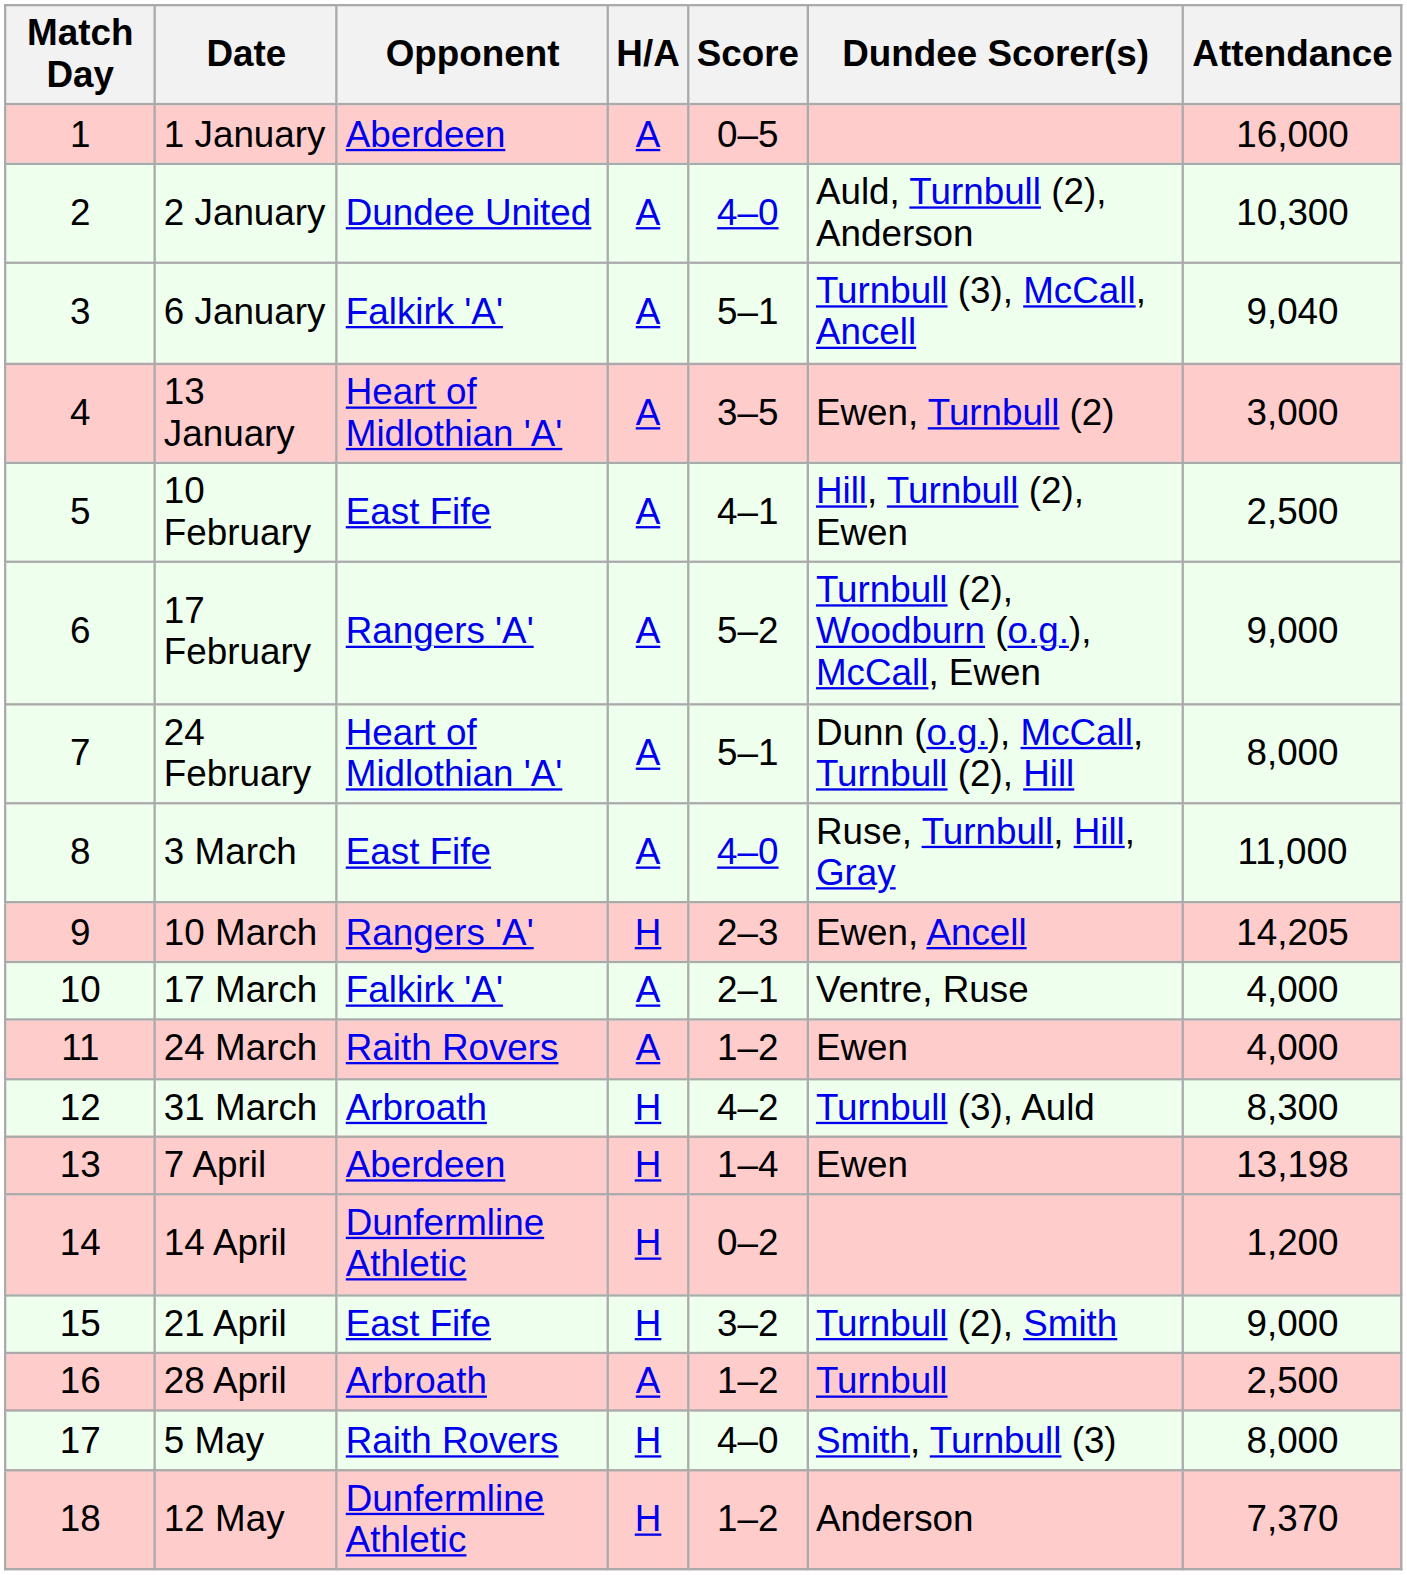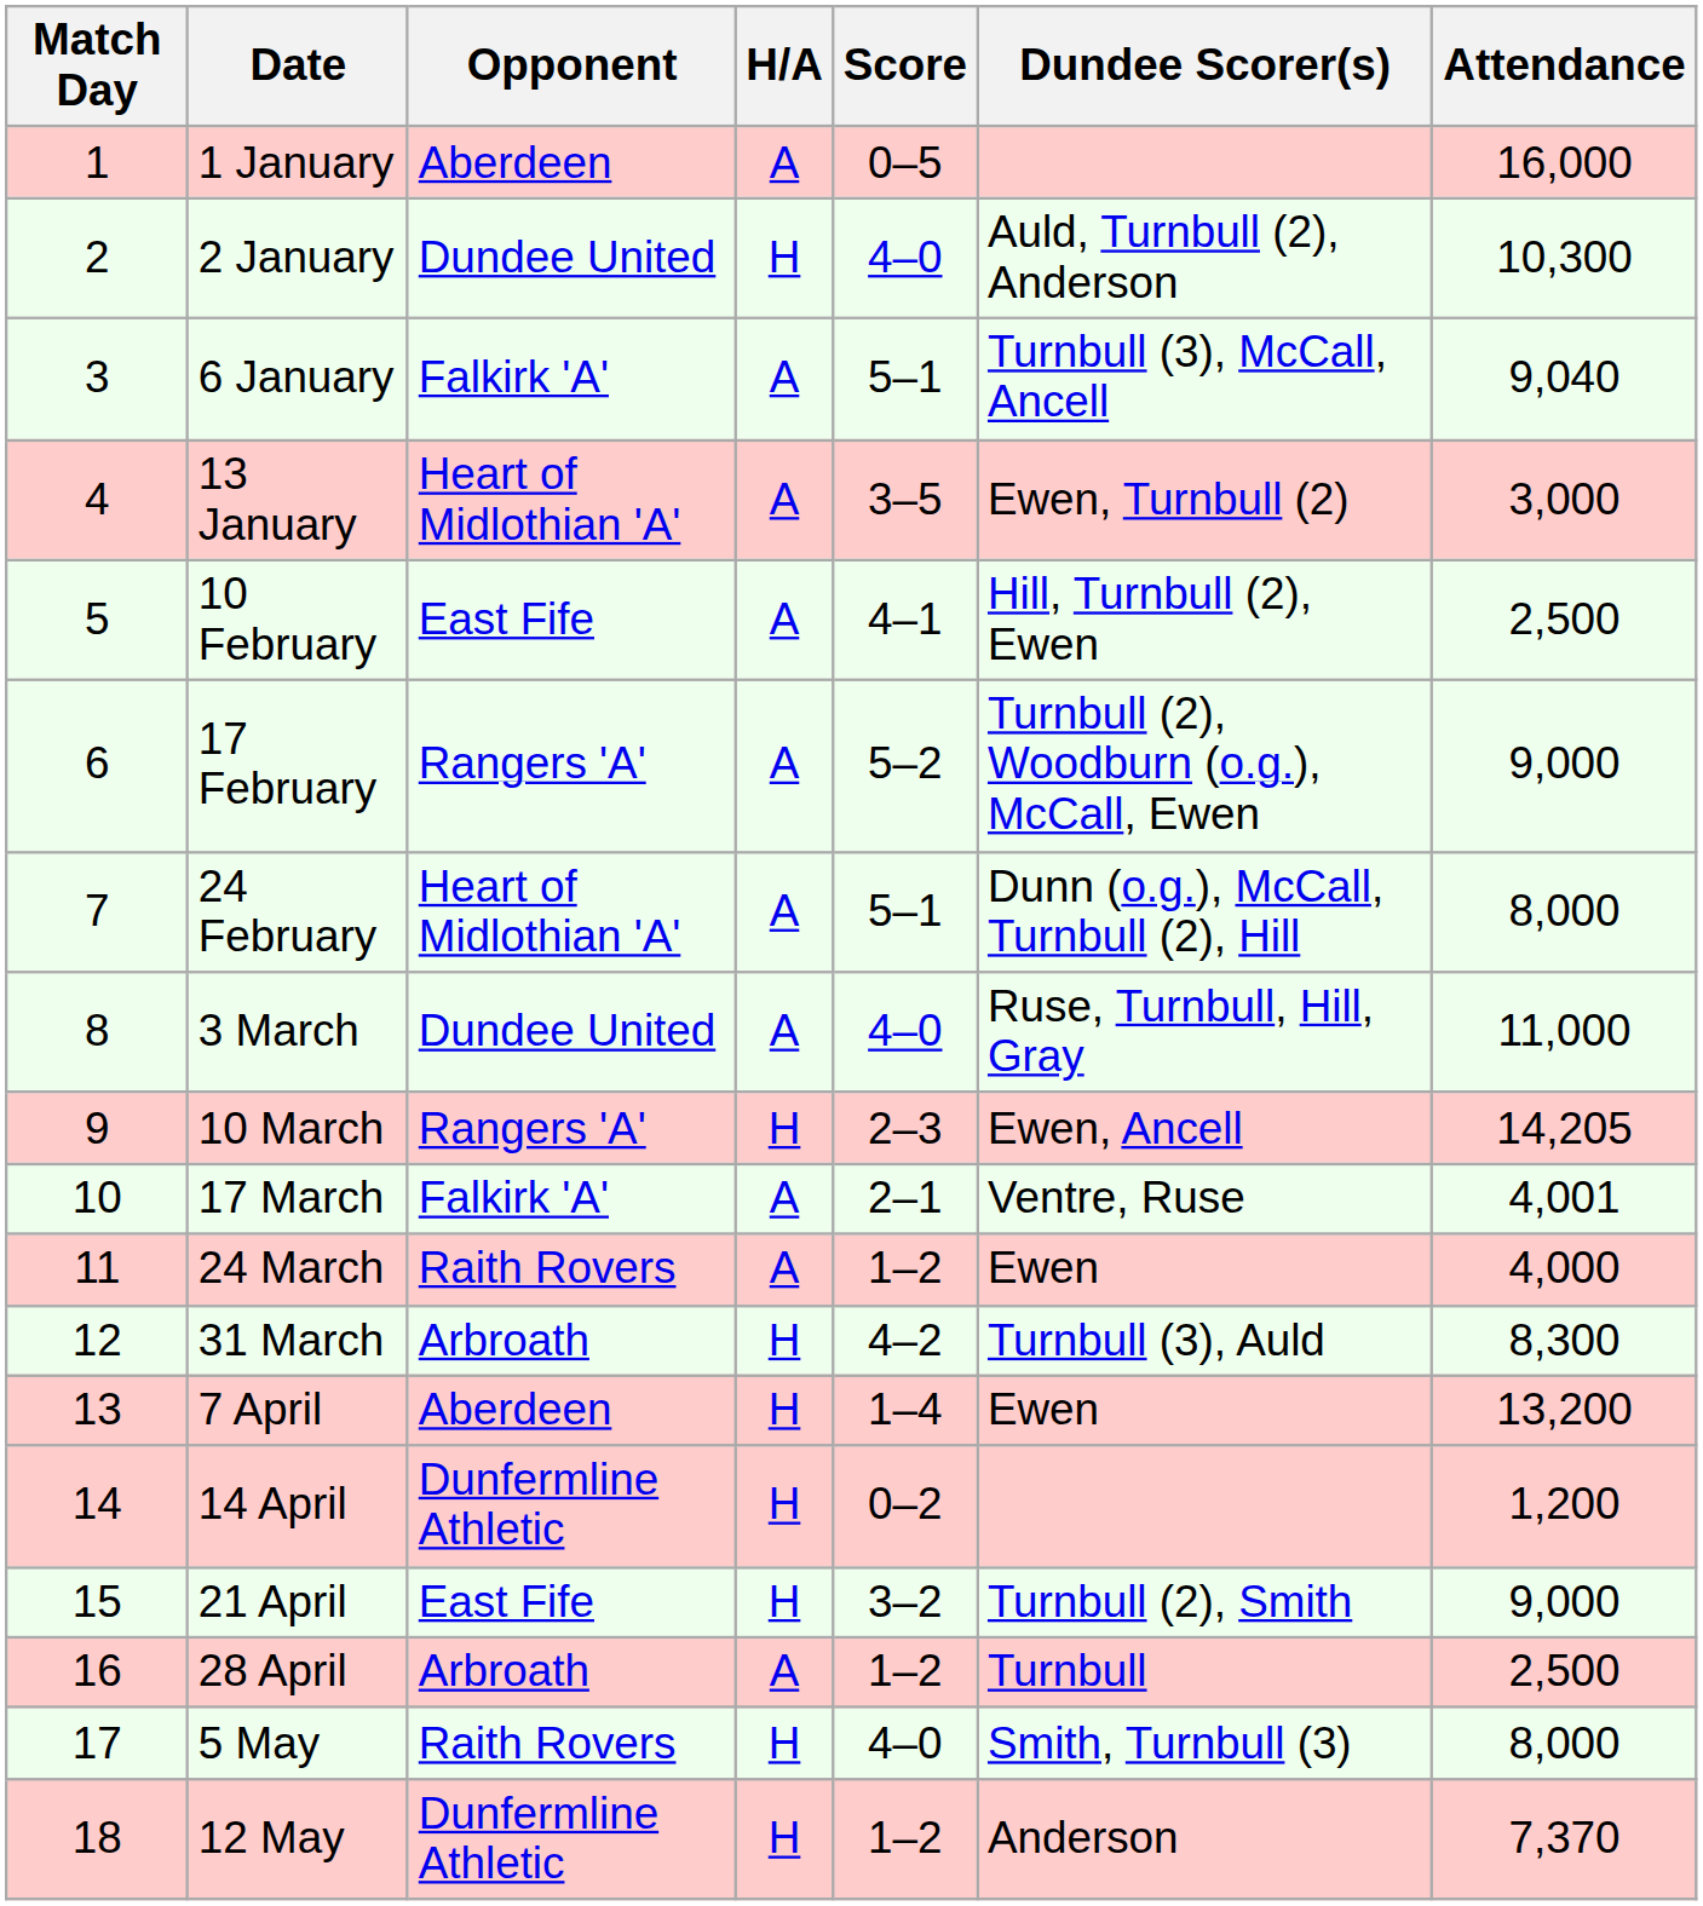2 January | H/A: A -> H
3 March | Opponent: East Fife -> Dundee United
17 March | Attendance: 4,000 -> 4,001
7 April | Attendance: 13,198 -> 13,200
